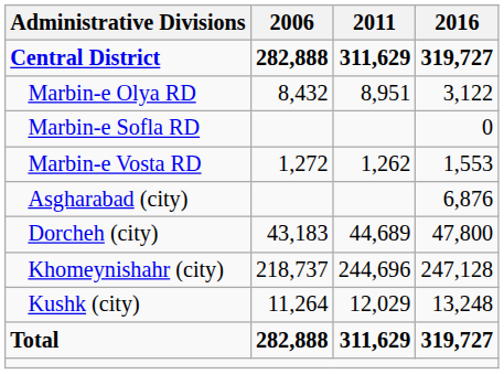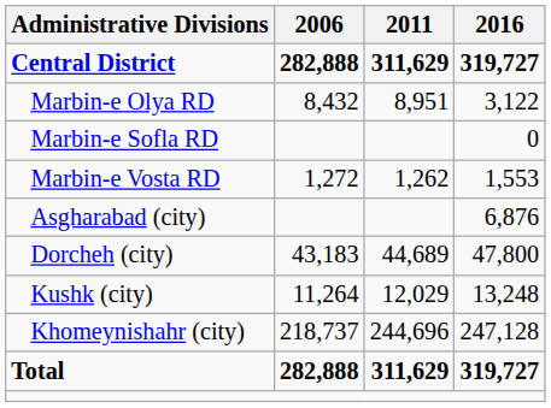rows swapped: Khomeynishahr (city) <-> Kushk (city)
